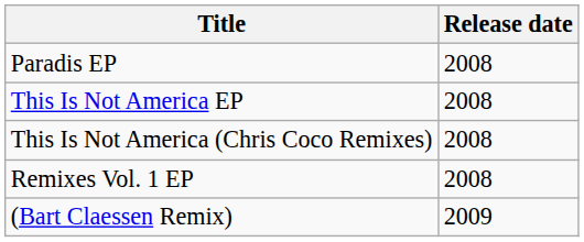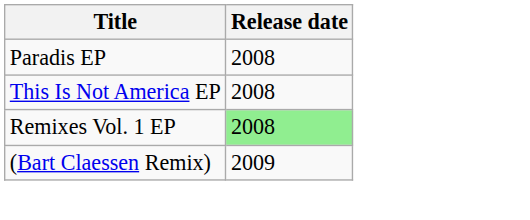- row: This Is Not America (Chris Coco Remixes) | 2008
Remixes Vol. 1 EP | Release date: no background -> lightgreen background
